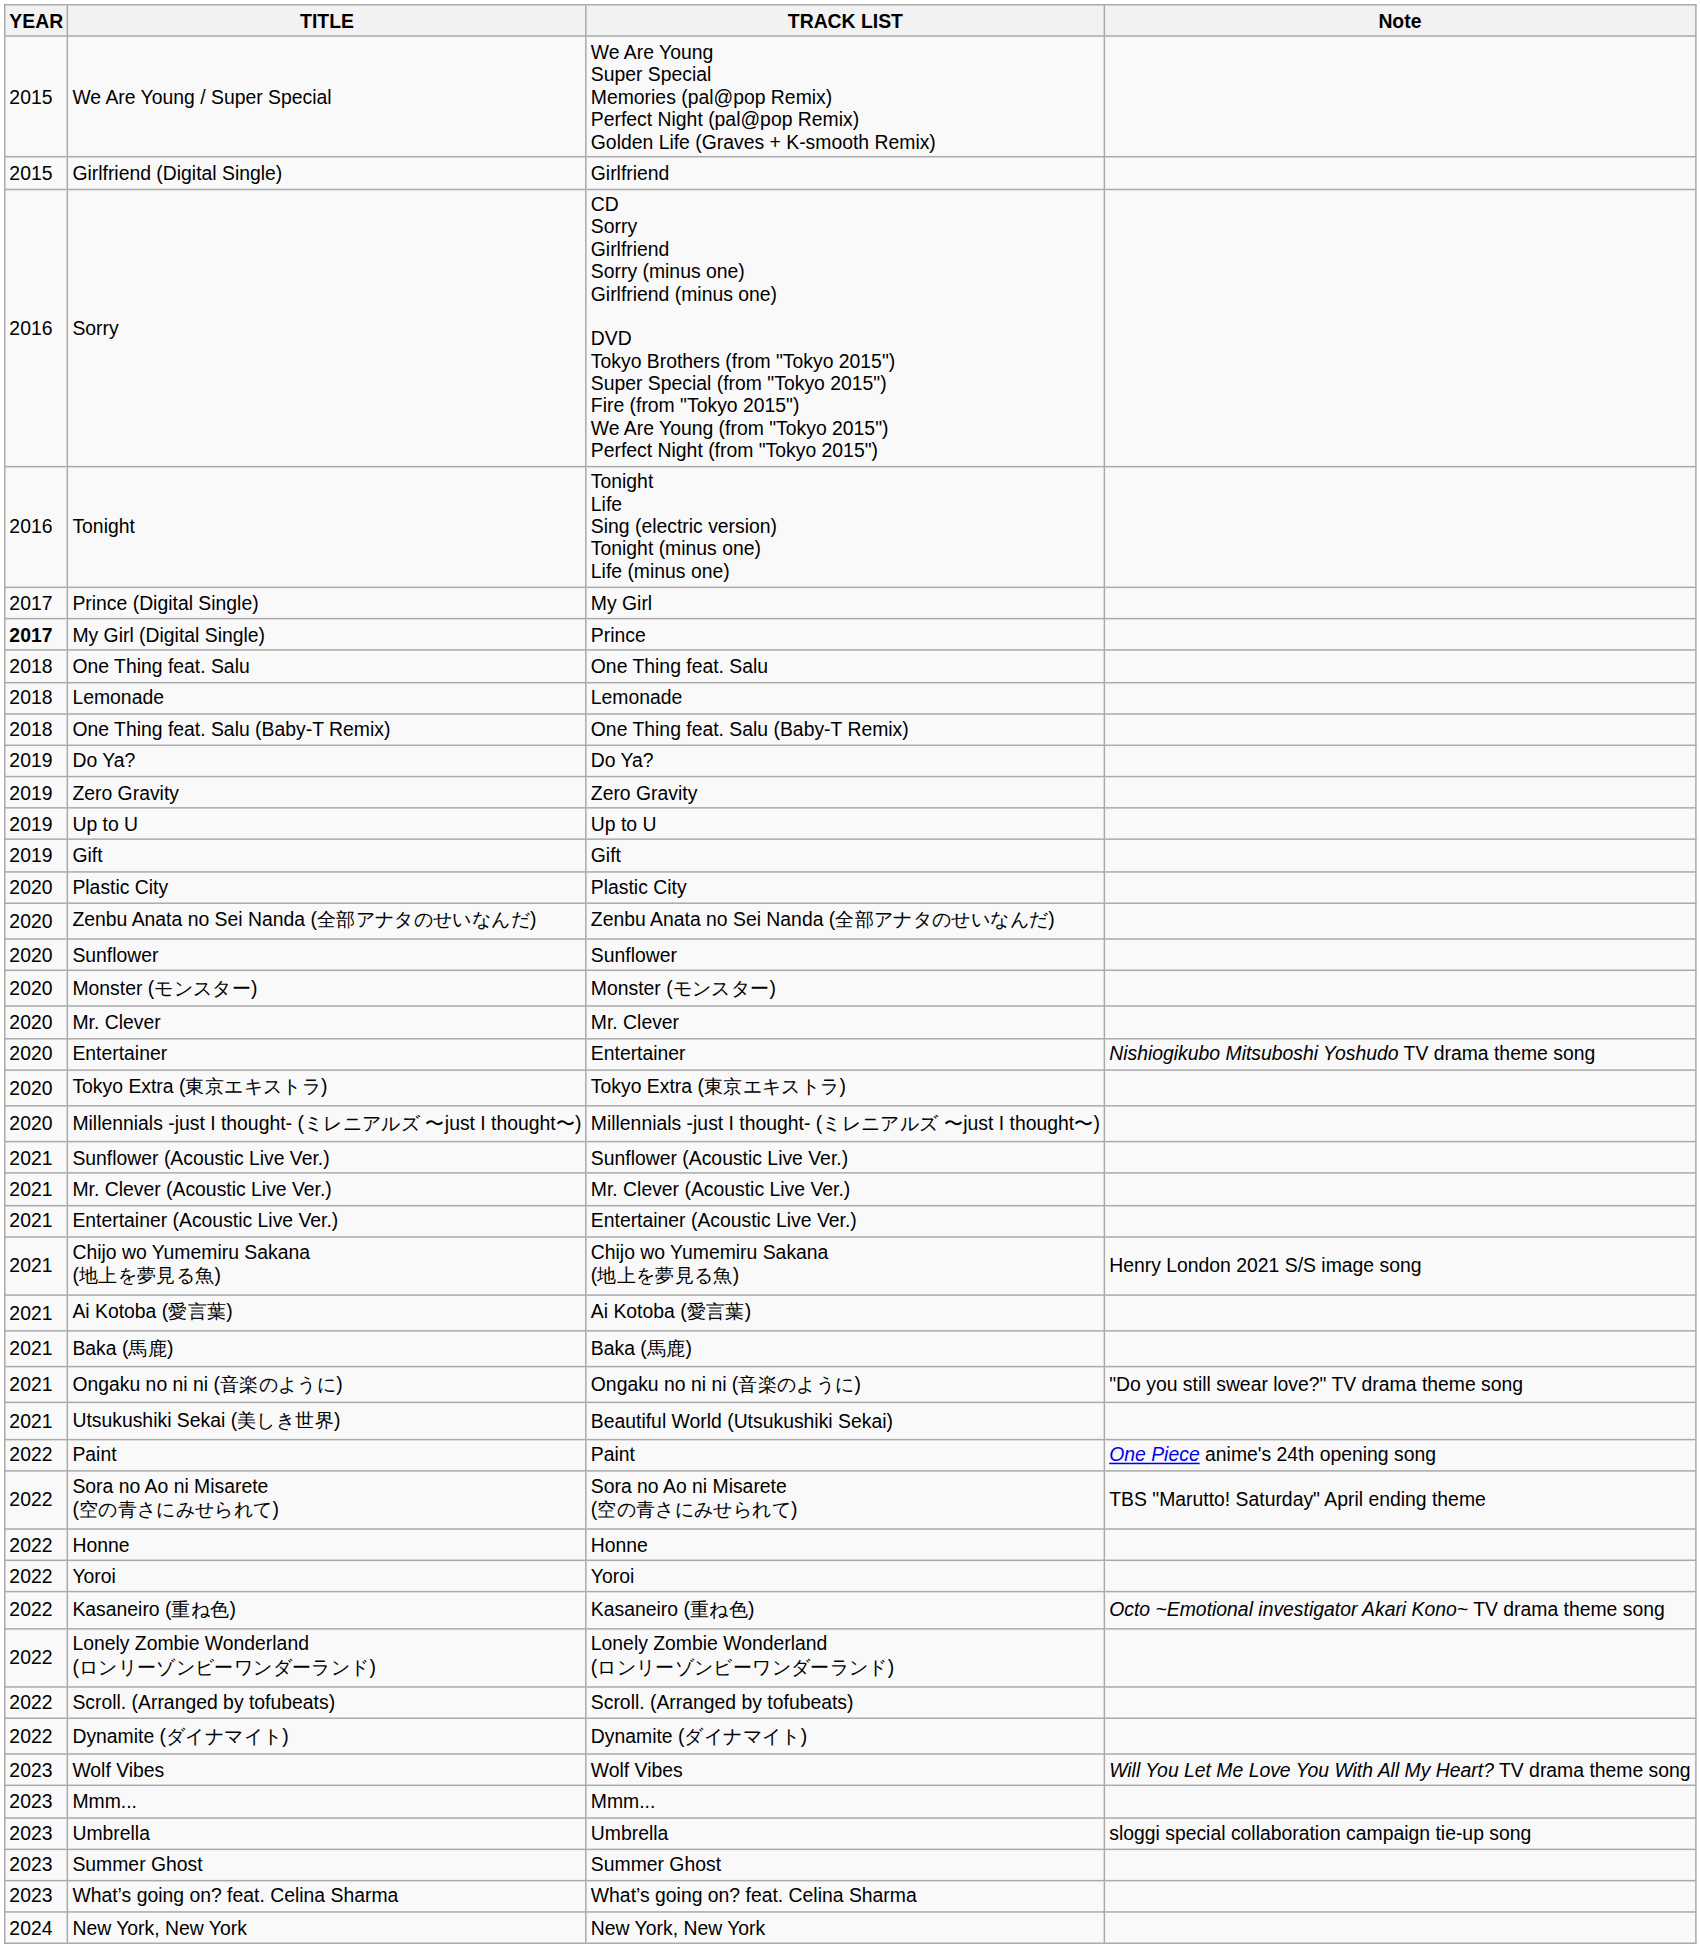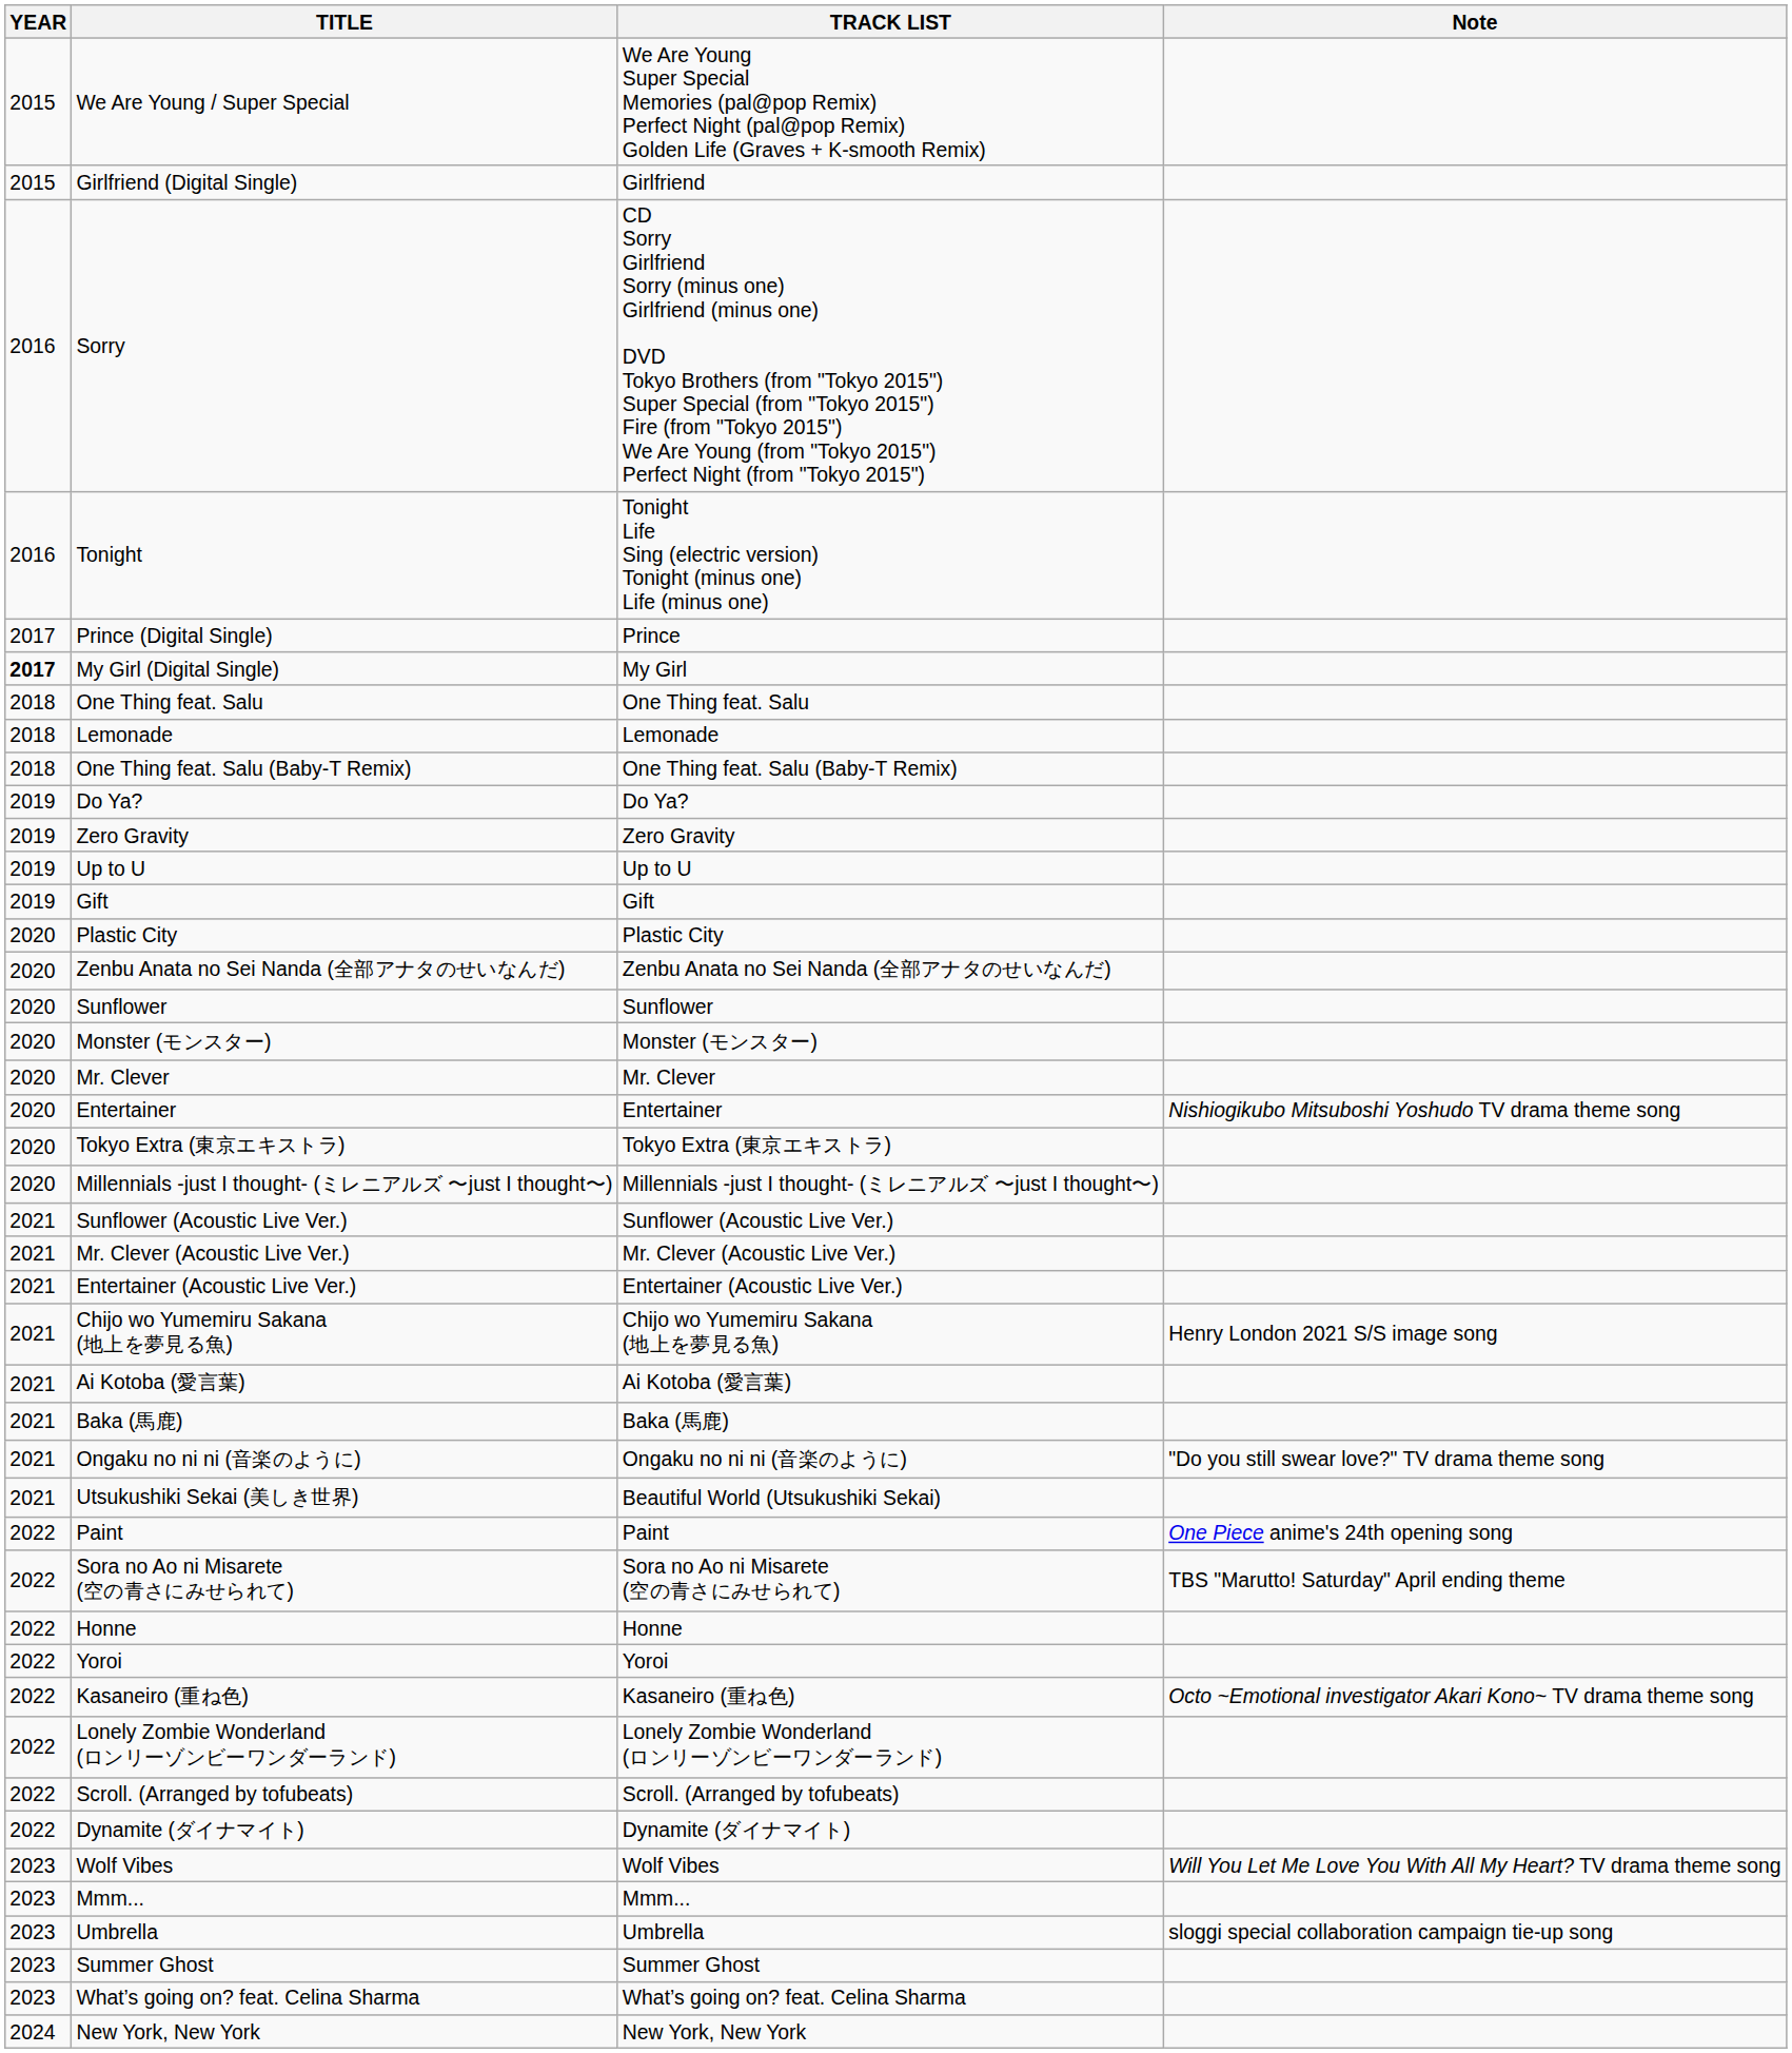Prince (Digital Single) | TRACK LIST: My Girl -> Prince
My Girl (Digital Single) | TRACK LIST: Prince -> My Girl
